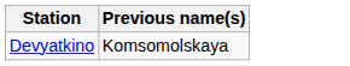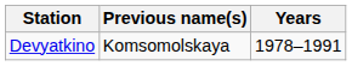+ column: Years | 1978–1991
